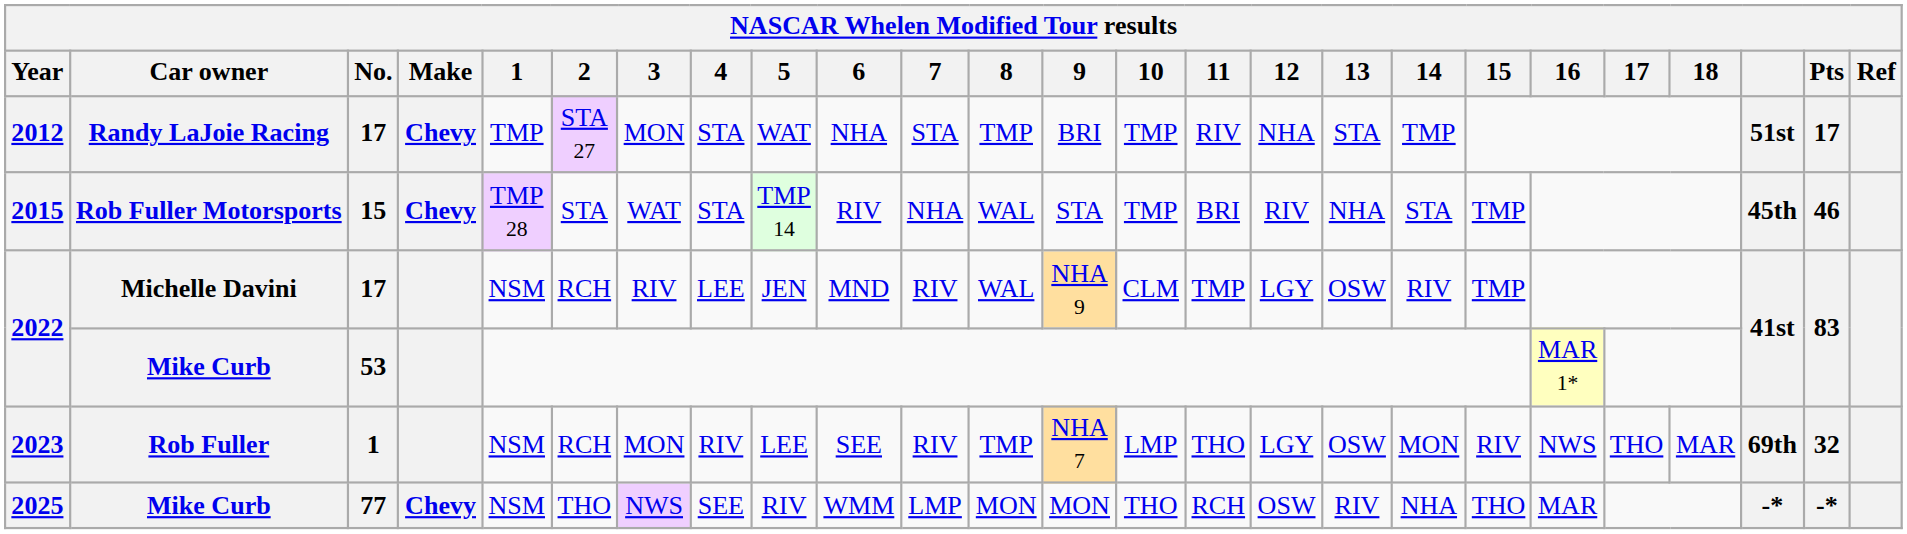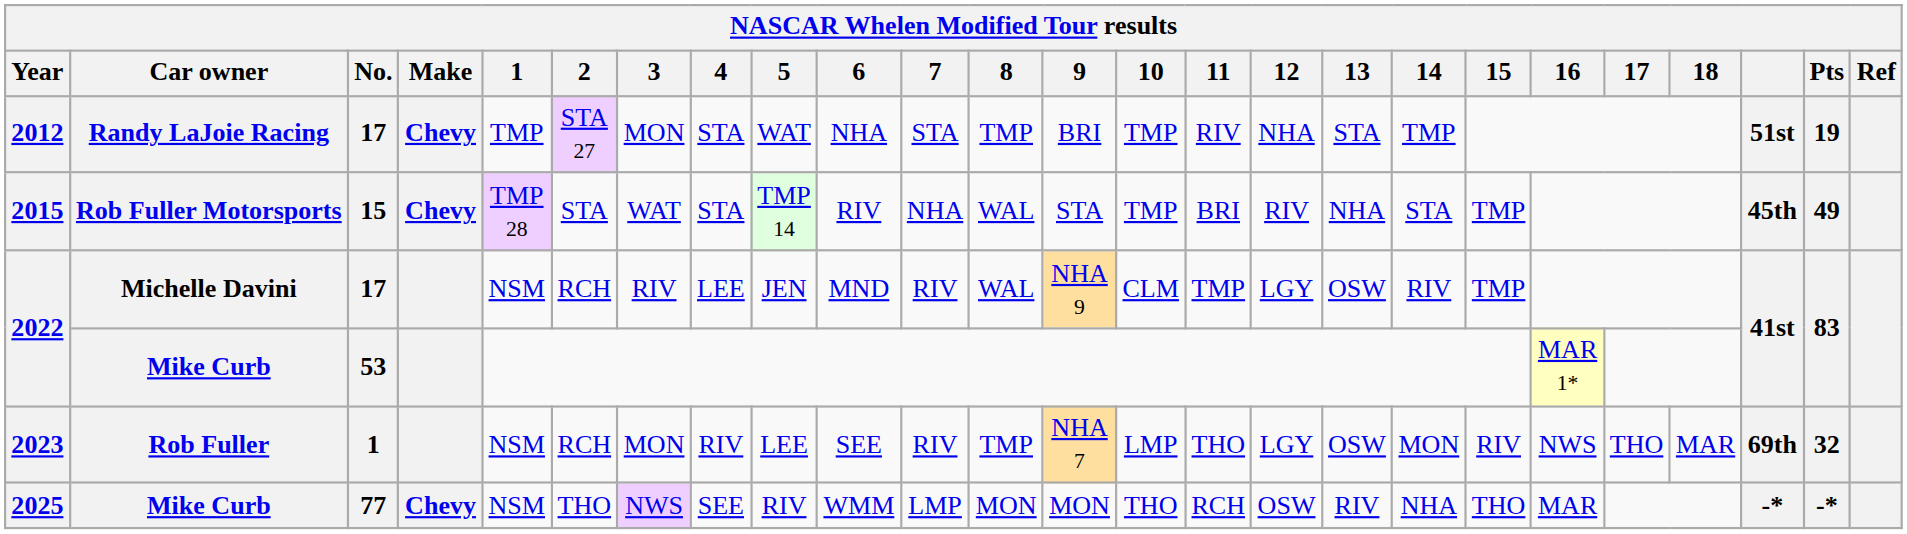2012 | Pts: 17 -> 19
2015 | Pts: 46 -> 49
